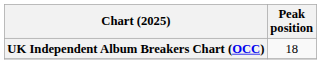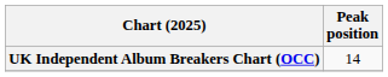UK Independent Album Breakers Chart (OCC) | Peak position: 18 -> 14
